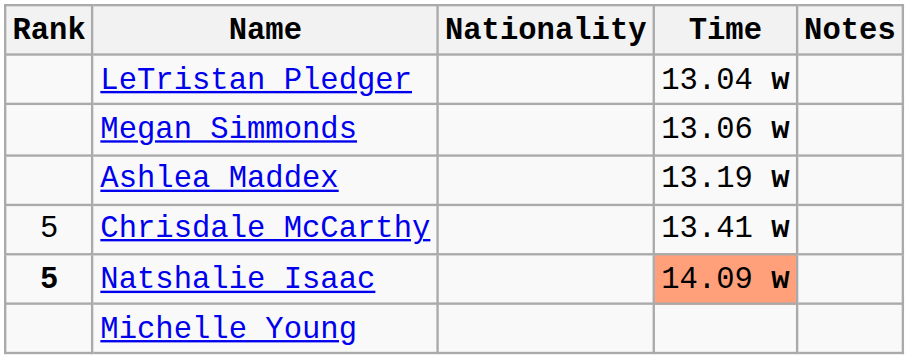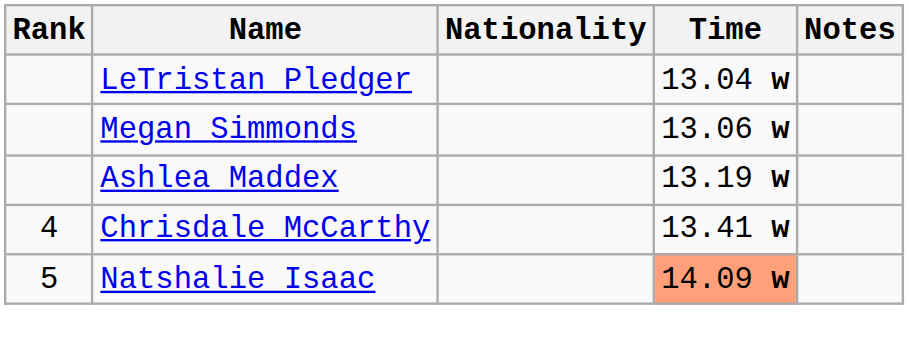Chrisdale McCarthy | Rank: 5 -> 4
Natshalie Isaac | Rank: bold -> normal
- row: Michelle Young
